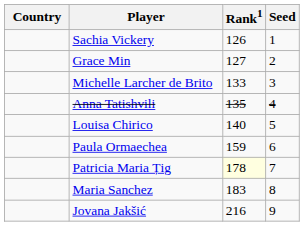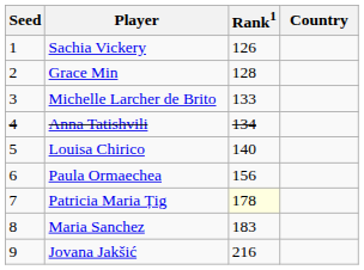columns swapped: Country <-> Seed
Grace Min | Rank1: 127 -> 128
Anna Tatishvili | Rank1: 135 -> 134
Paula Ormaechea | Rank1: 159 -> 156
